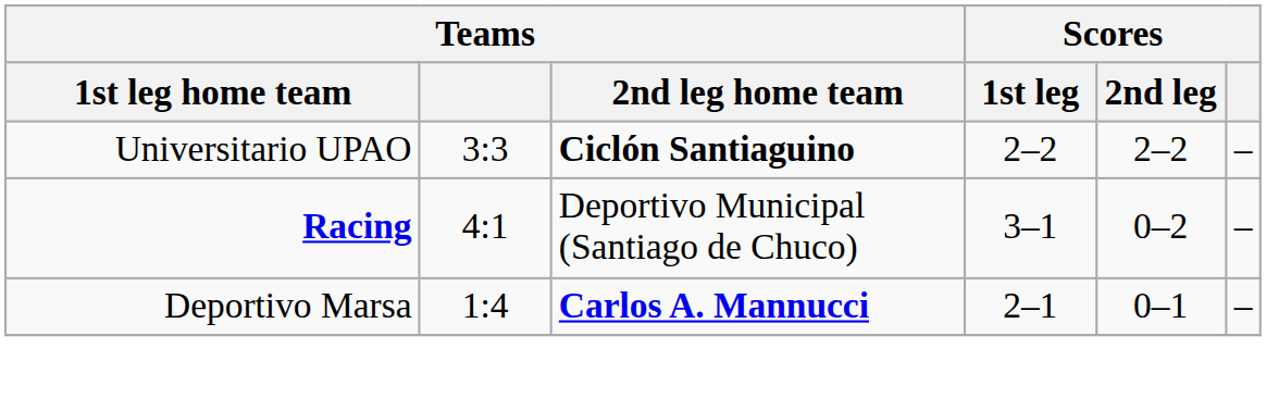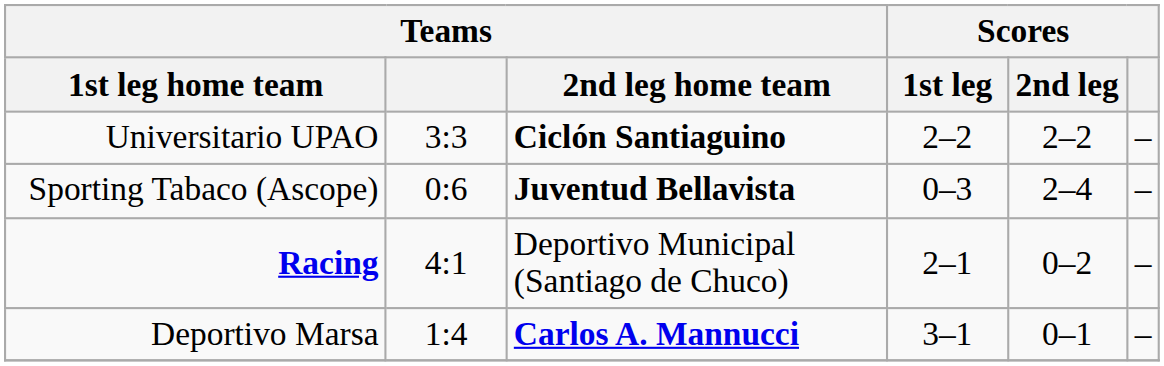+ row: Sporting Tabaco (Ascope) | 0:6 | Juventud Bellavista | 0–3 | 2–4 | –
Racing | Scores / 1st leg: 3–1 -> 2–1
Deportivo Marsa | Scores / 1st leg: 2–1 -> 3–1
